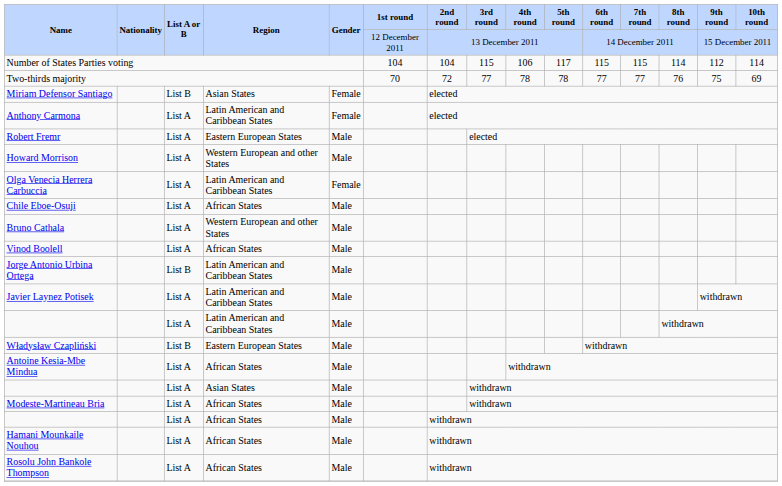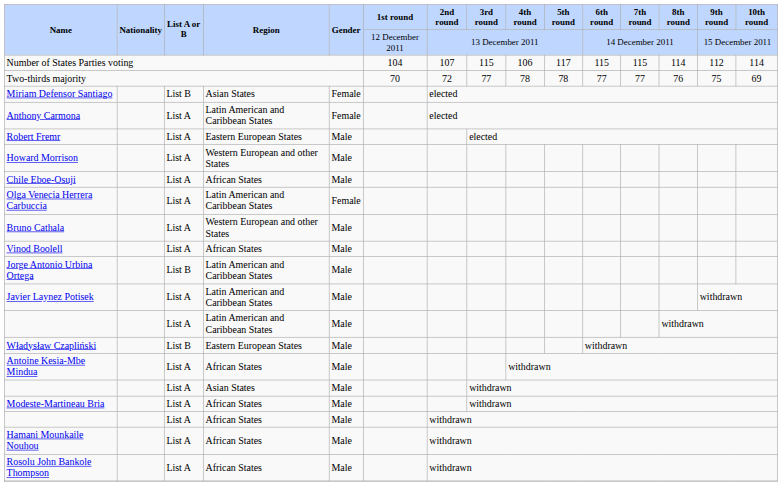Number of States Parties voting | 2nd round: 104 -> 107
rows swapped: Chile Eboe-Osuji <-> Olga Venecia Herrera Carbuccia
